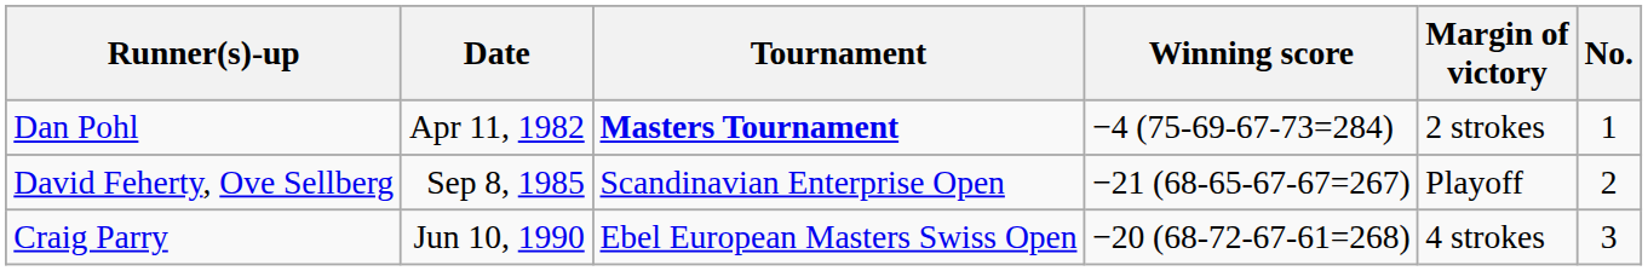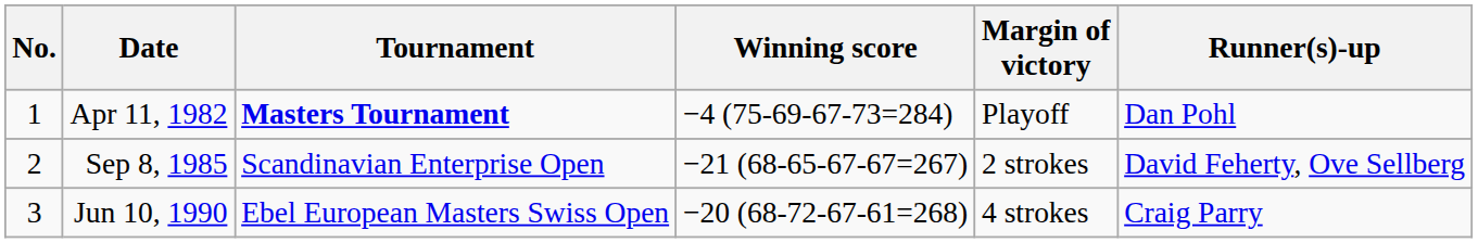columns swapped: No. <-> Runner(s)-up
Apr 11, 1982 | Margin of victory: 2 strokes -> Playoff
Sep 8, 1985 | Margin of victory: Playoff -> 2 strokes
